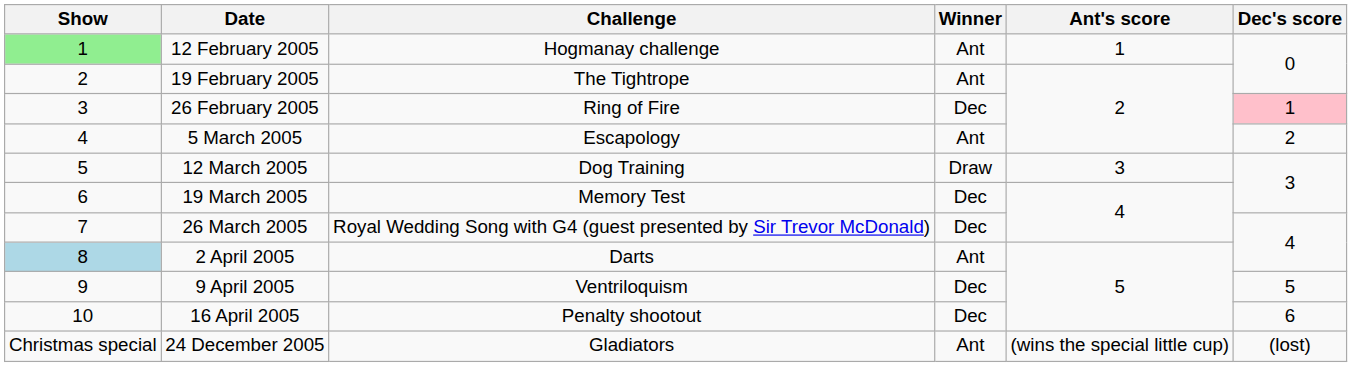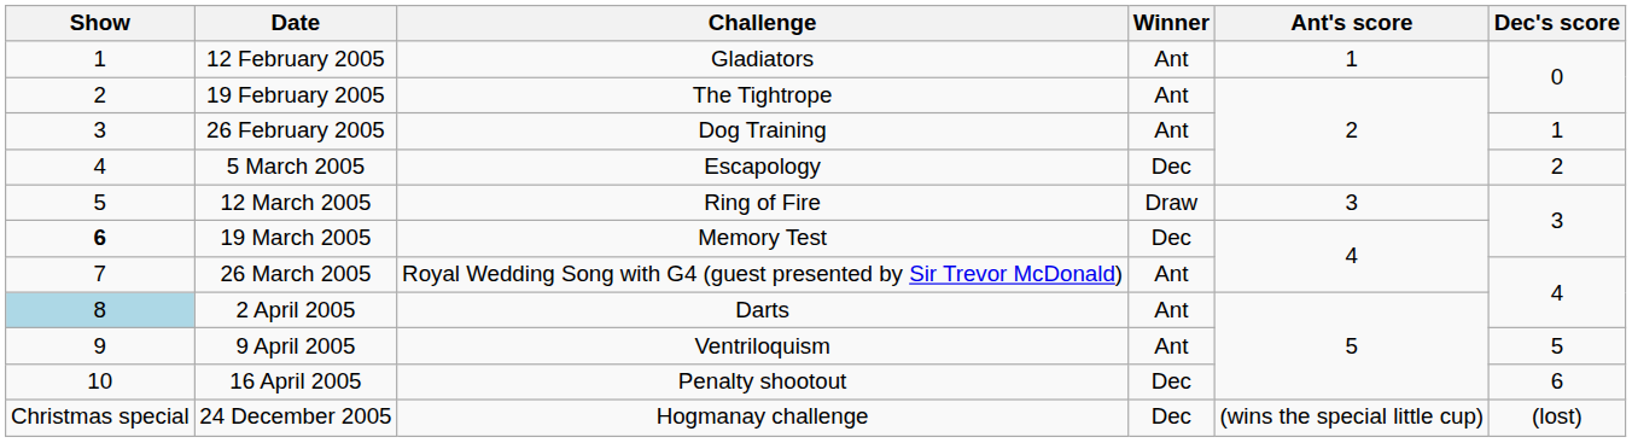12 February 2005 | Show: lightgreen background -> no background
12 February 2005 | Challenge: Hogmanay challenge -> Gladiators
26 February 2005 | Challenge: Ring of Fire -> Dog Training
26 February 2005 | Winner: Dec -> Ant
26 February 2005 | Dec's score: pink background -> no background
5 March 2005 | Winner: Ant -> Dec
12 March 2005 | Challenge: Dog Training -> Ring of Fire
19 March 2005 | Show: normal -> bold
26 March 2005 | Winner: Dec -> Ant
9 April 2005 | Winner: Dec -> Ant
24 December 2005 | Challenge: Gladiators -> Hogmanay challenge
24 December 2005 | Winner: Ant -> Dec
